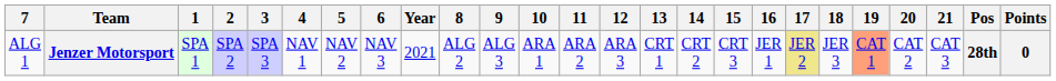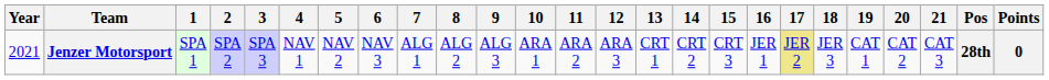columns swapped: Year <-> 7
Jenzer Motorsport | 19: lightsalmon background -> no background
